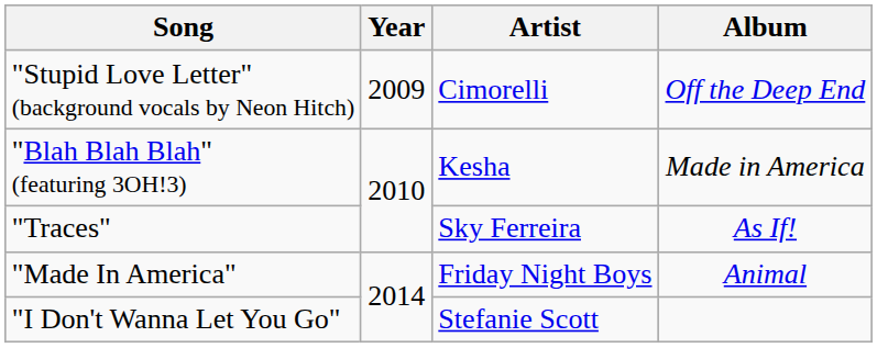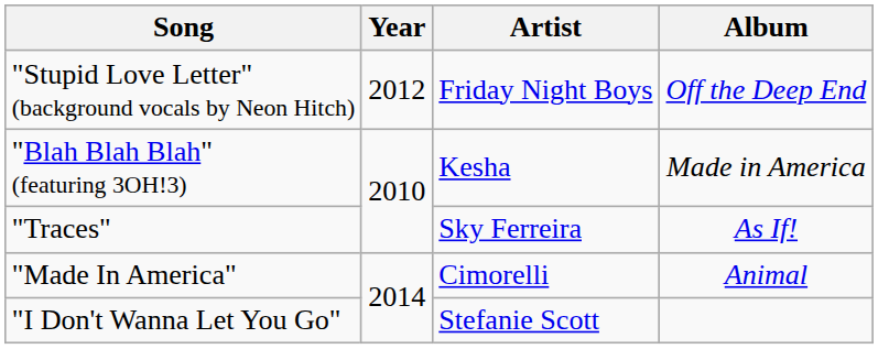"Stupid Love Letter" (background vocals by Neon Hitch) | Year: 2009 -> 2012
"Stupid Love Letter" (background vocals by Neon Hitch) | Artist: Cimorelli -> Friday Night Boys
"Made In America" | Artist: Friday Night Boys -> Cimorelli
